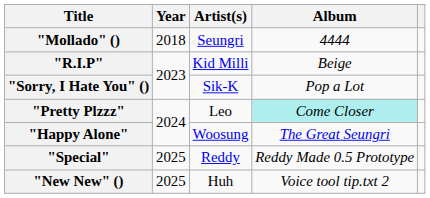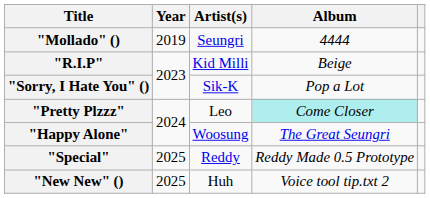"Mollado" () | Year: 2018 -> 2019
